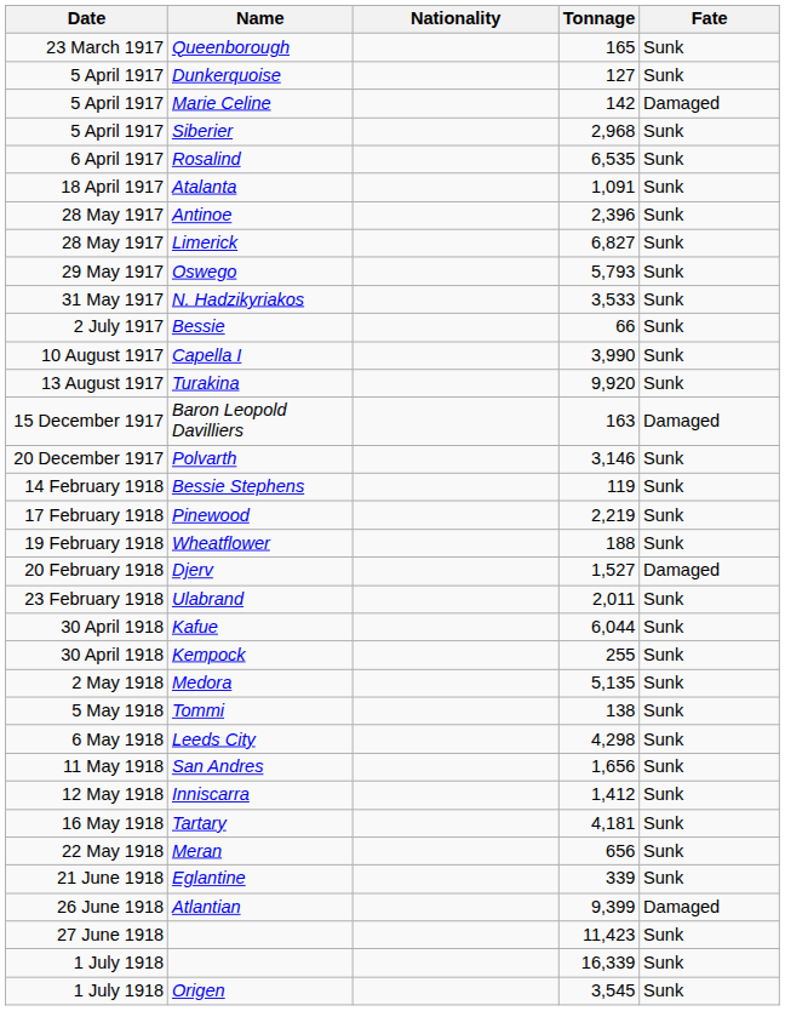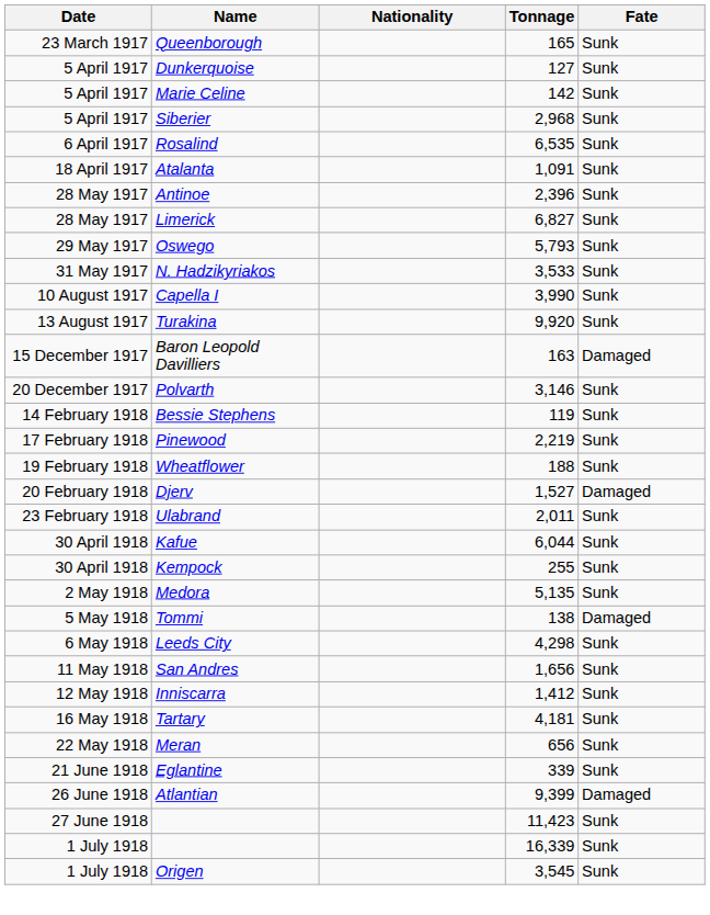Marie Celine | Fate: Damaged -> Sunk
- row: 2 July 1917 | Bessie | 66 | Sunk
Tommi | Fate: Sunk -> Damaged
